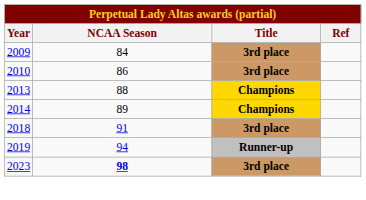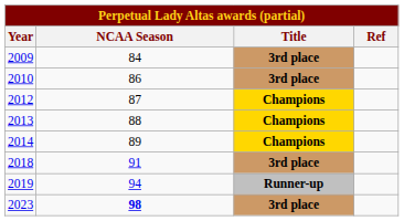+ row: 2012 | 87 | Champions
